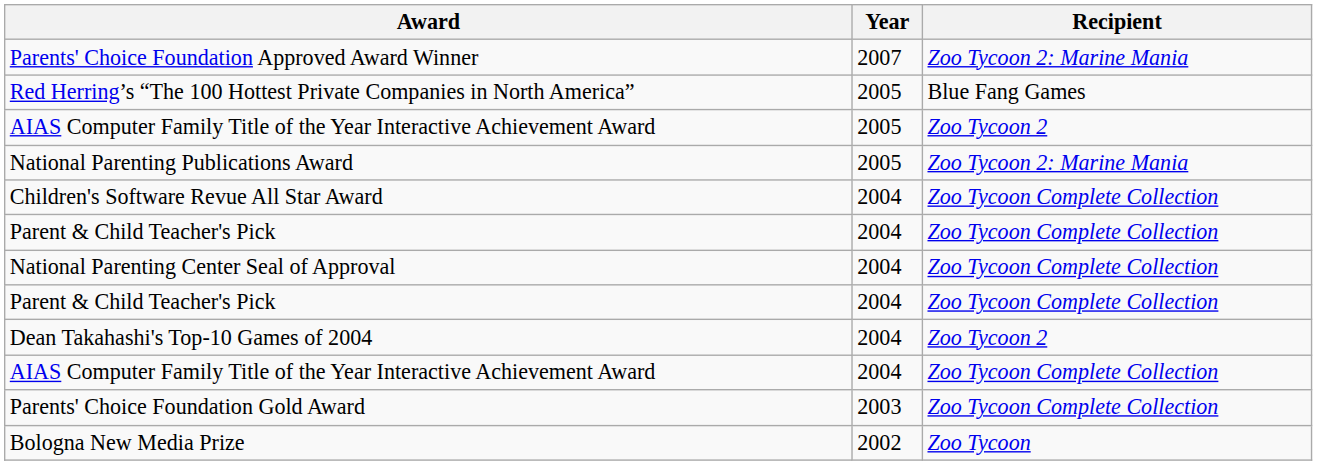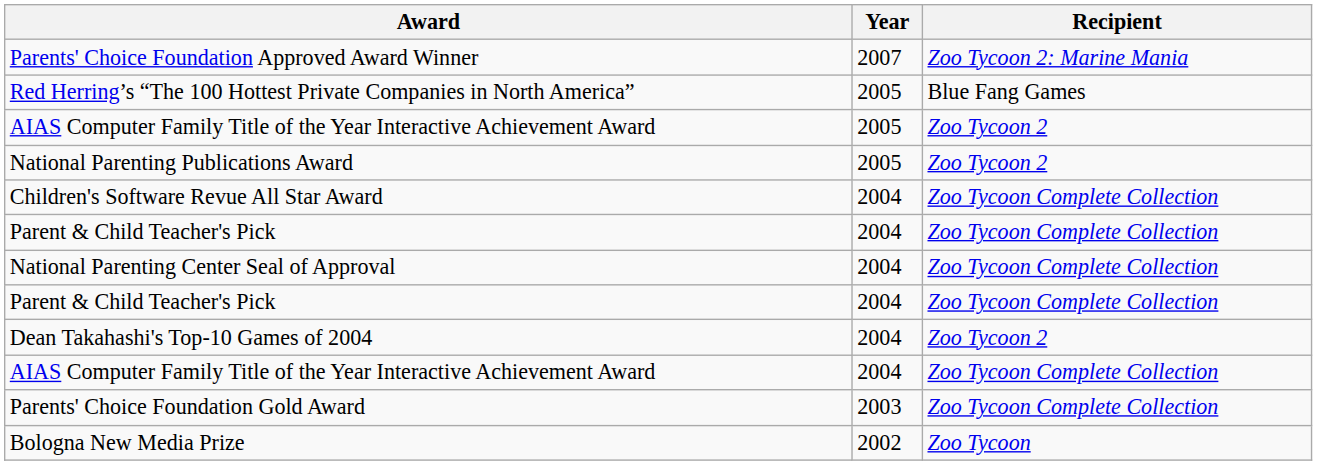National Parenting Publications Award | Recipient: Zoo Tycoon 2: Marine Mania -> Zoo Tycoon 2
